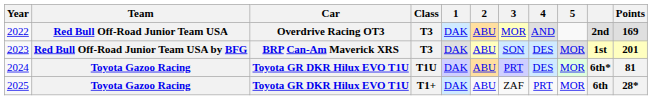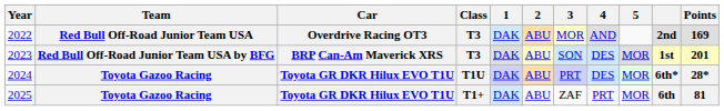2024 | Points: 81 -> 28*
2025 | Points: 28* -> 81
